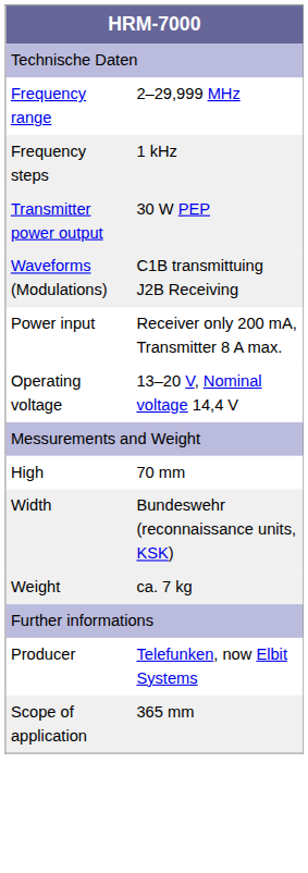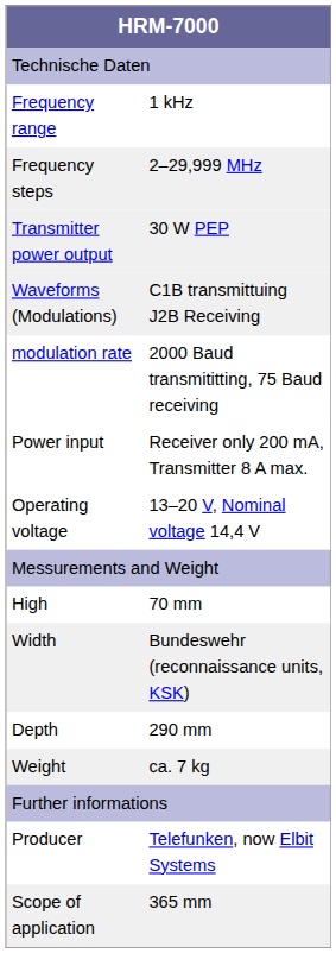Frequency range | column 2: 2–29,999 MHz -> 1 kHz
Frequency steps | column 2: 1 kHz -> 2–29,999 MHz
+ row: modulation rate | 2000 Baud transmititting, 75 Baud receiving
+ row: Depth | 290 mm
